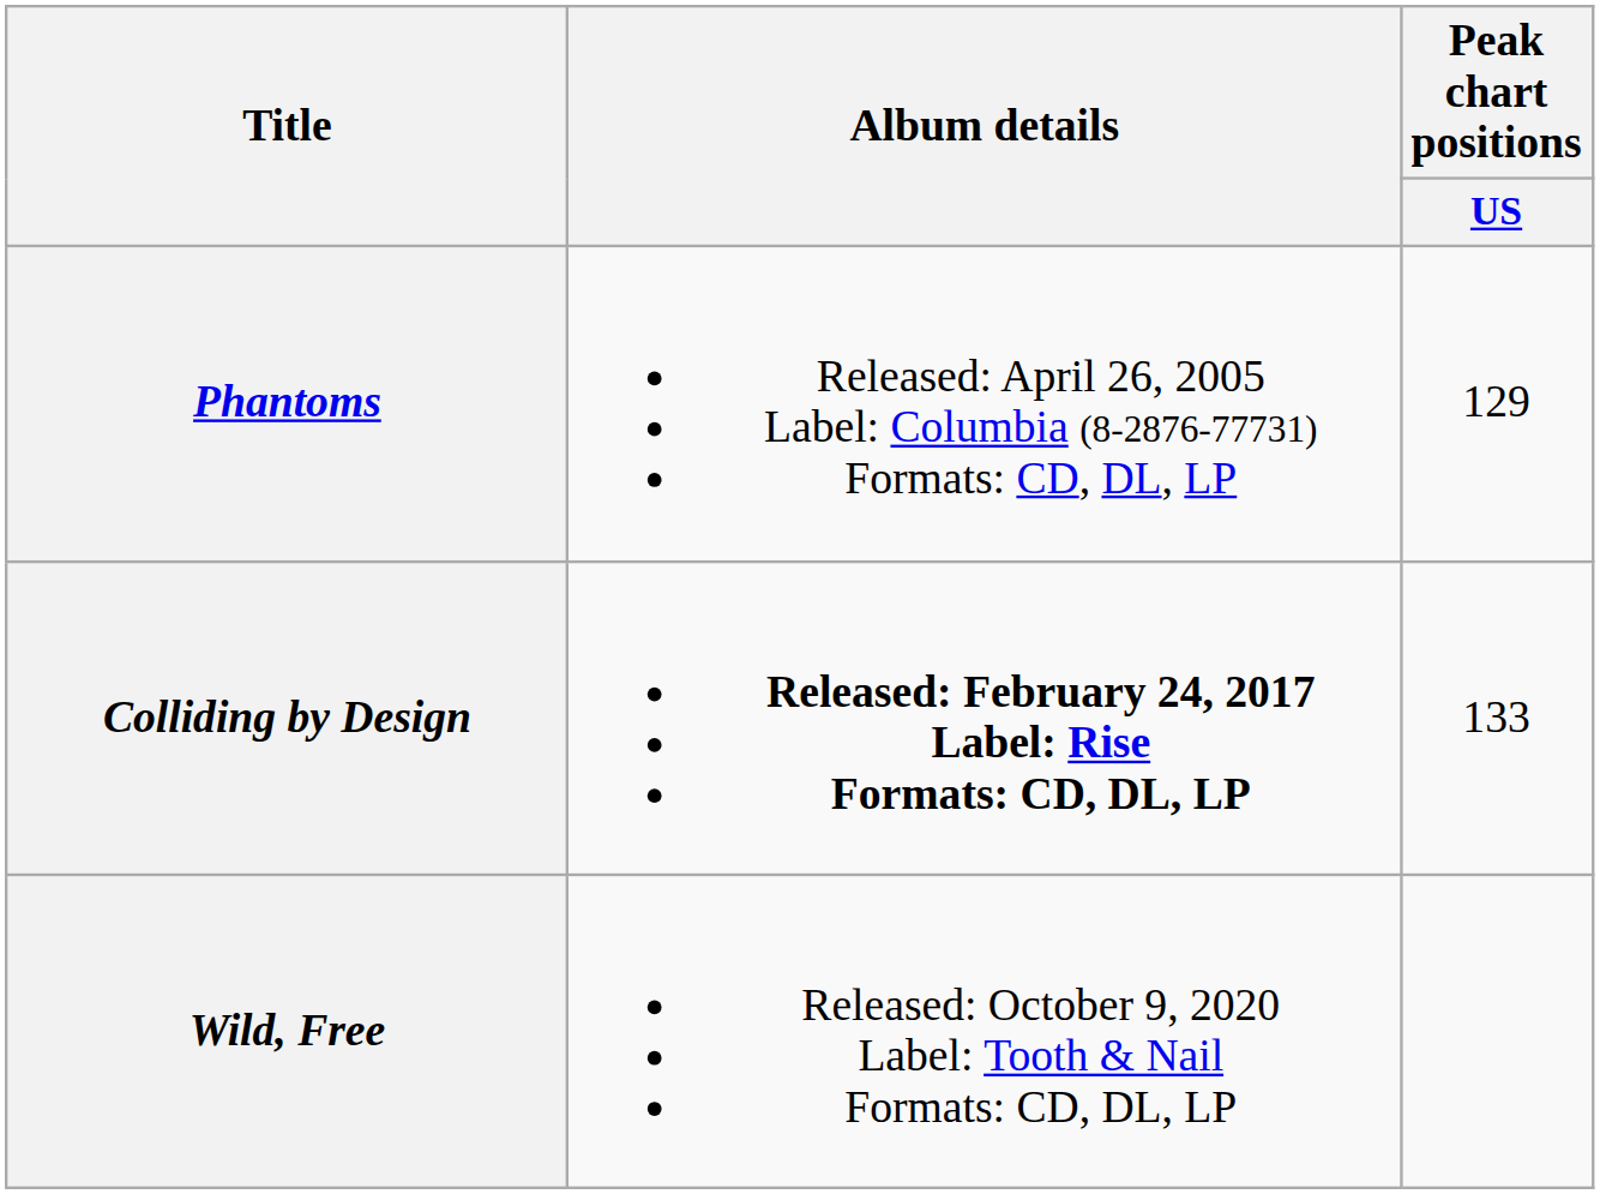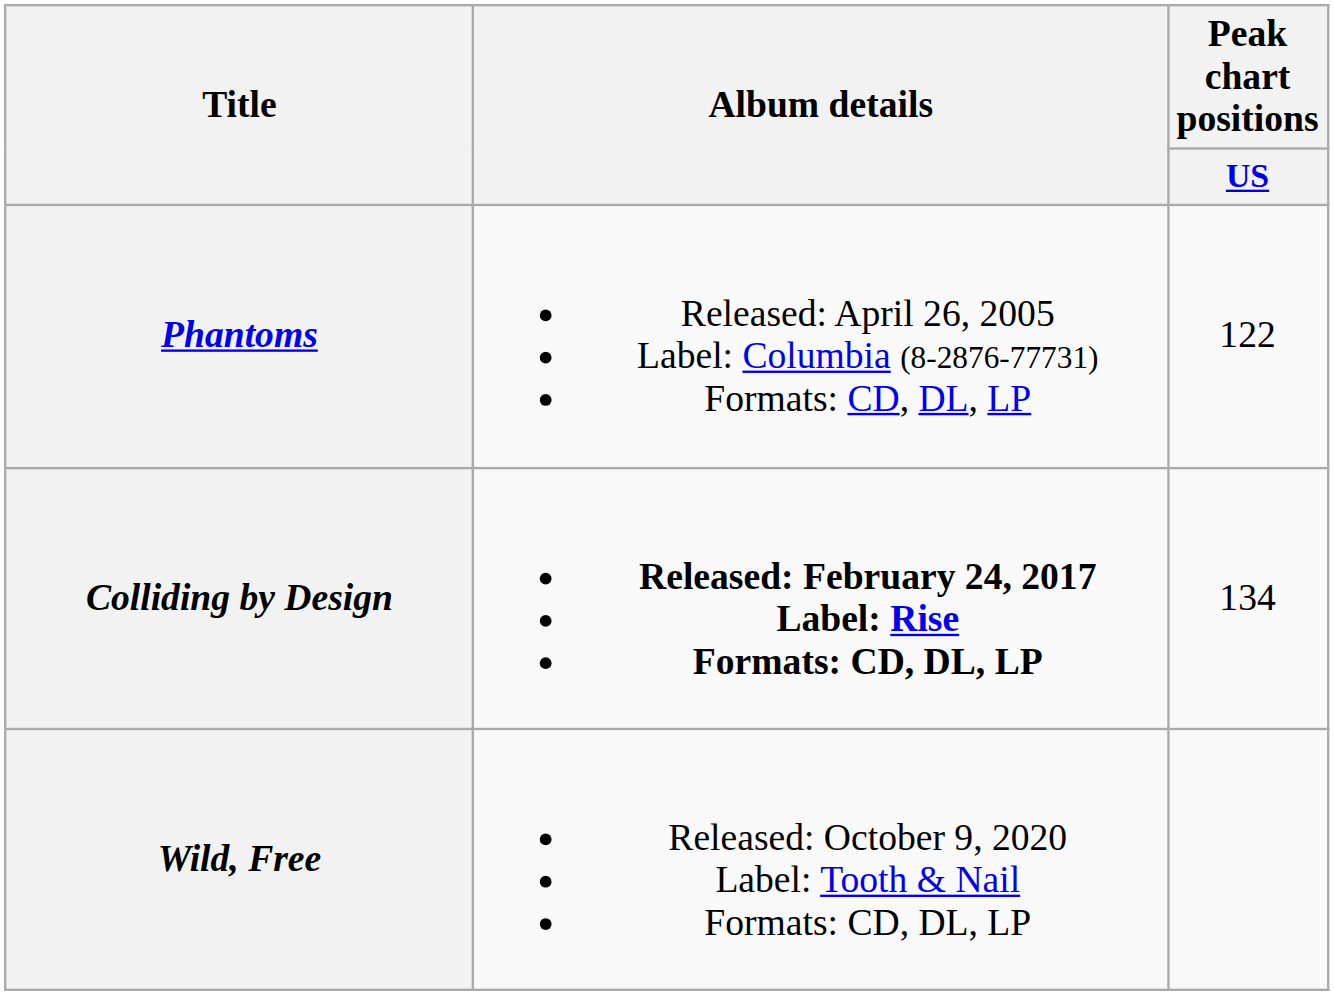Phantoms | Peak chart positions / US: 129 -> 122
Colliding by Design | Peak chart positions / US: 133 -> 134
